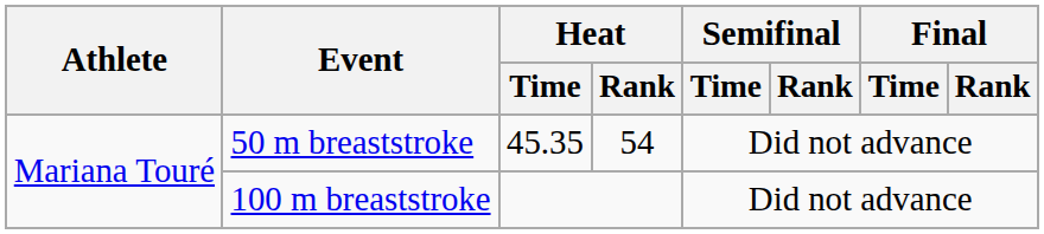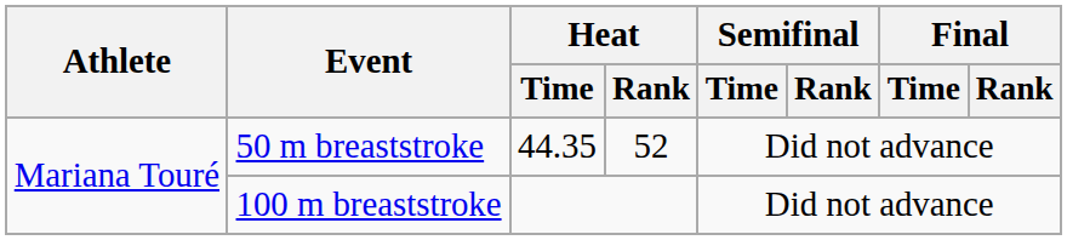50 m breaststroke | Heat / Time: 45.35 -> 44.35
50 m breaststroke | Heat / Rank: 54 -> 52
